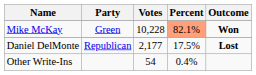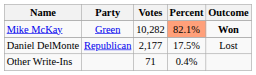Mike McKay | Votes: 10,228 -> 10,282
Daniel DelMonte | Outcome: bold -> normal
Other Write-Ins | Votes: 54 -> 71
